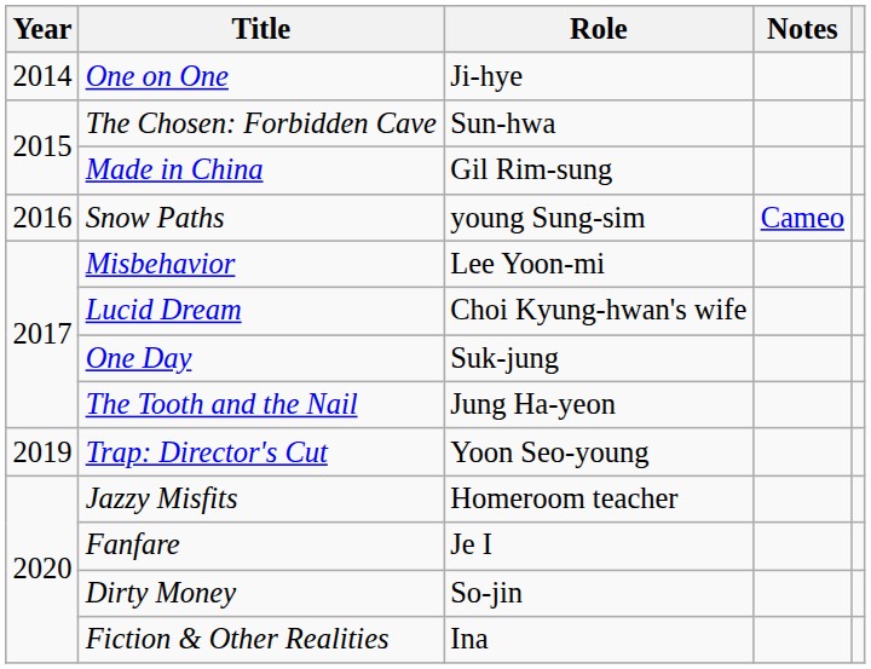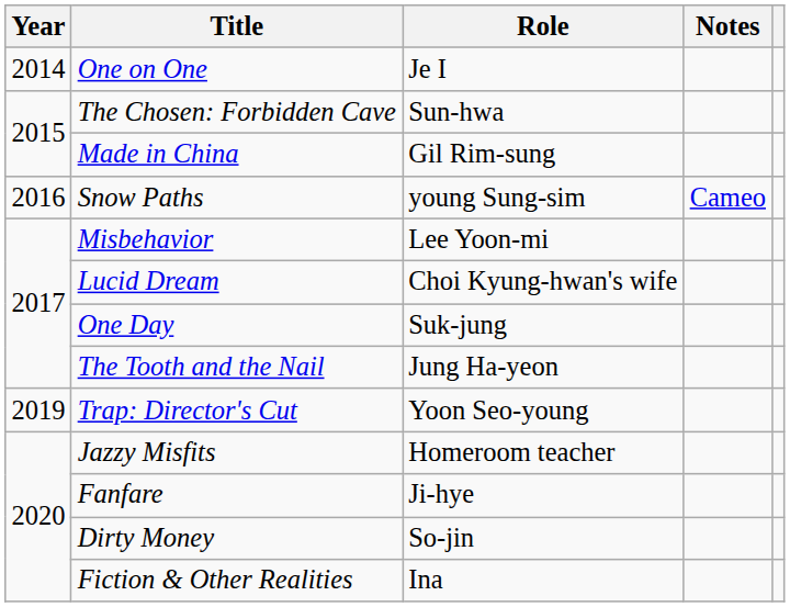One on One | Role: Ji-hye -> Je I
Fanfare | Role: Je I -> Ji-hye
